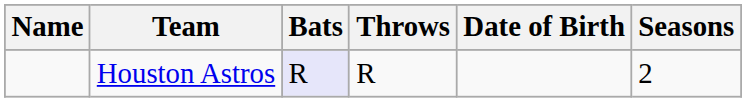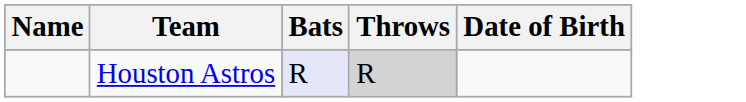- column: Seasons | 2
Houston Astros | Throws: no background -> lightgrey background
